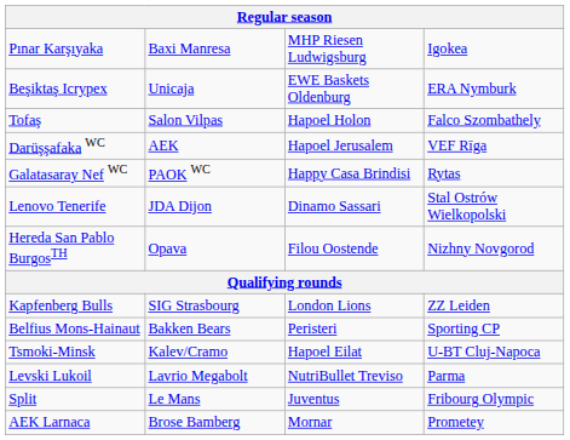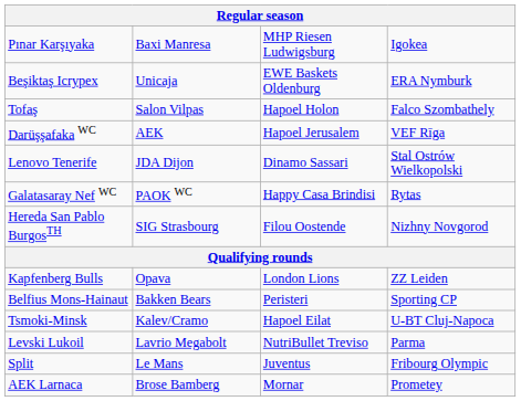rows swapped: Galatasaray Nef WC <-> Lenovo Tenerife
Hereda San Pablo BurgosTH | column 2: Opava -> SIG Strasbourg
Kapfenberg Bulls | column 2: SIG Strasbourg -> Opava
